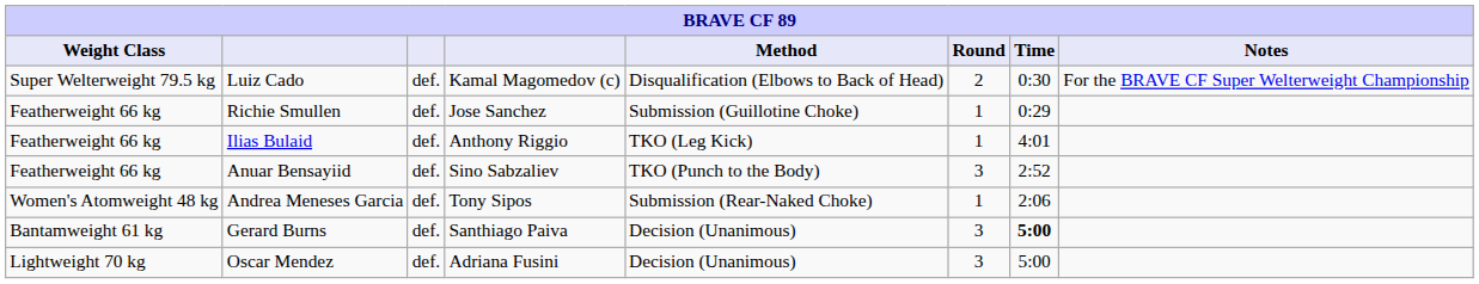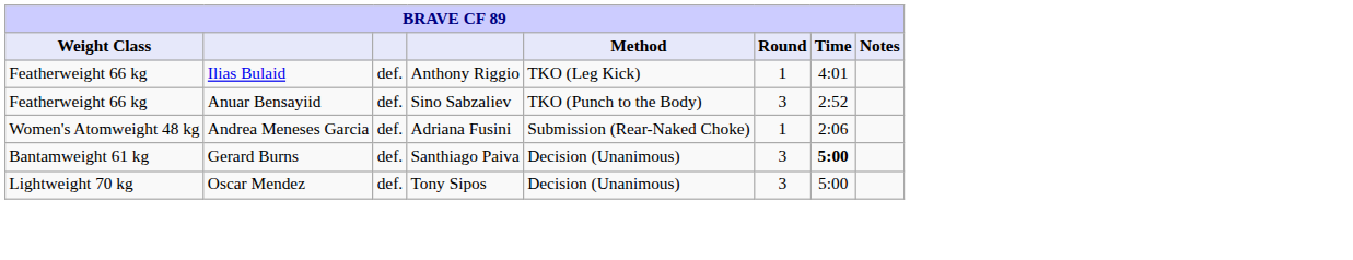- row: Super Welterweight 79.5 kg | Luiz Cado | def. | Kamal Magomedov (c) | Disqualification (Elbows to Back of Head) | 2 | 0:30 | For the BRAVE CF Super Welterweight Championship
- row: Featherweight 66 kg | Richie Smullen | def. | Jose Sanchez | Submission (Guillotine Choke) | 1 | 0:29
Andrea Meneses Garcia | column 4: Tony Sipos -> Adriana Fusini
Oscar Mendez | column 4: Adriana Fusini -> Tony Sipos
